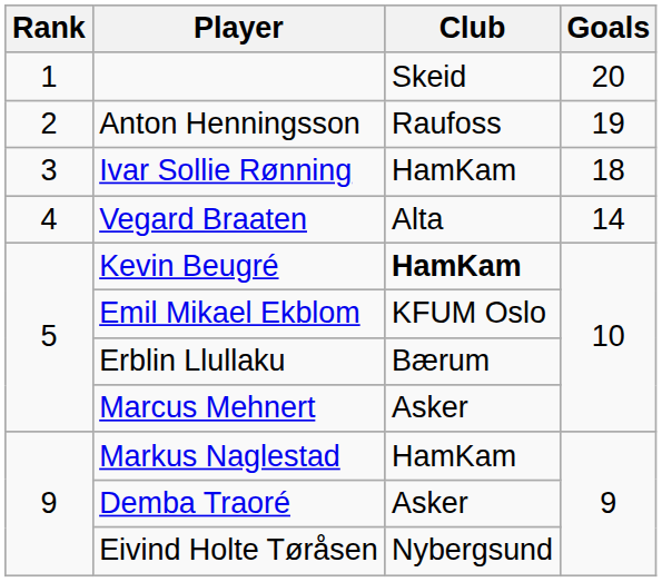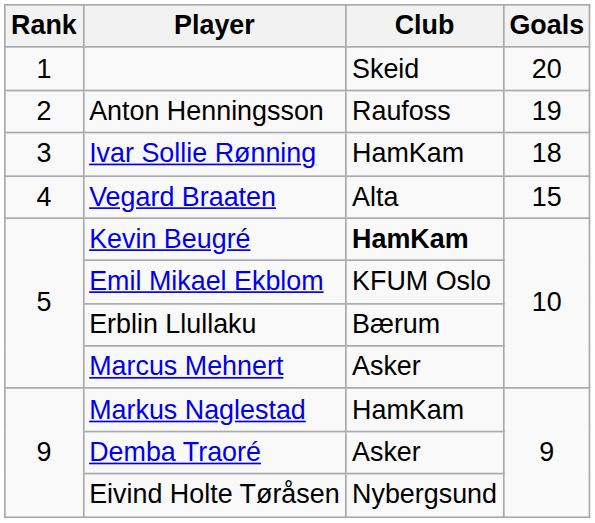Vegard Braaten | Goals: 14 -> 15
